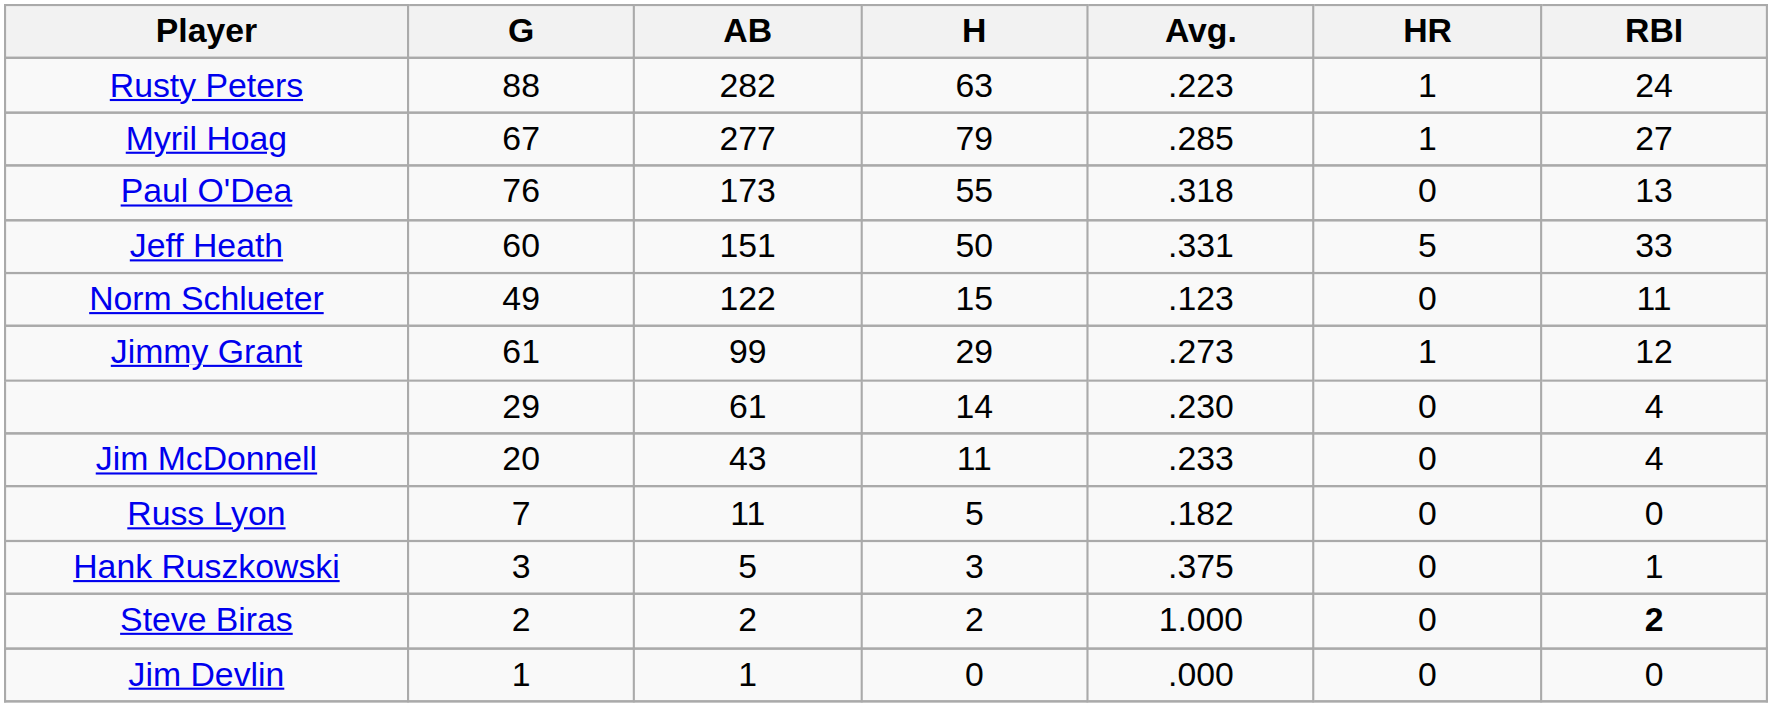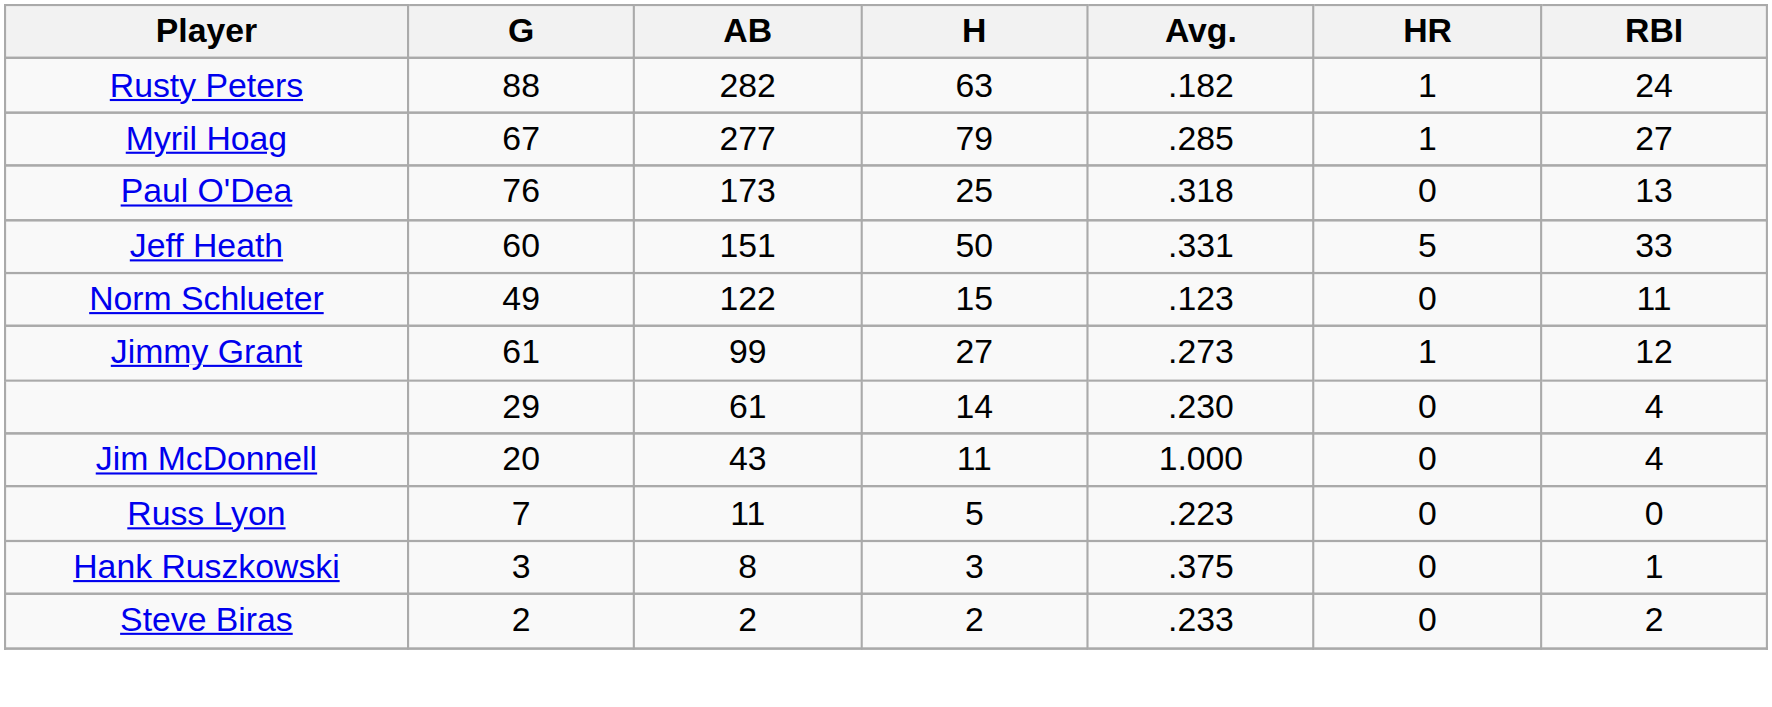Rusty Peters | Avg.: .223 -> .182
Paul O'Dea | H: 55 -> 25
Jimmy Grant | H: 29 -> 27
Jim McDonnell | Avg.: .233 -> 1.000
Russ Lyon | Avg.: .182 -> .223
Hank Ruszkowski | AB: 5 -> 8
Steve Biras | Avg.: 1.000 -> .233
Steve Biras | RBI: bold -> normal
- row: Jim Devlin | 1 | 1 | 0 | .000 | 0 | 0
